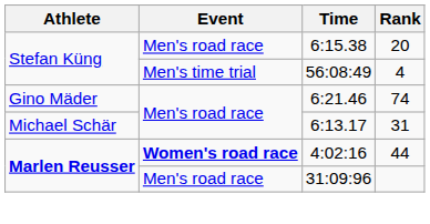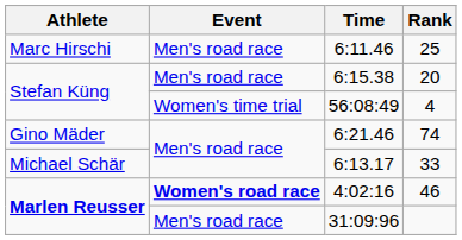+ row: Marc Hirschi | Men's road race | 6:11.46 | 25
56:08:49 | Event: Men's time trial -> Women's time trial
6:13.17 | Rank: 31 -> 33
4:02:16 | Rank: 44 -> 46
